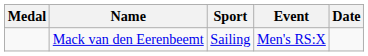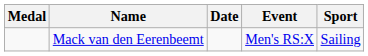columns swapped: Sport <-> Date
